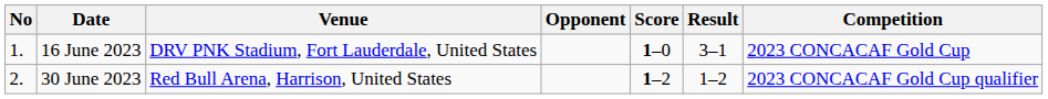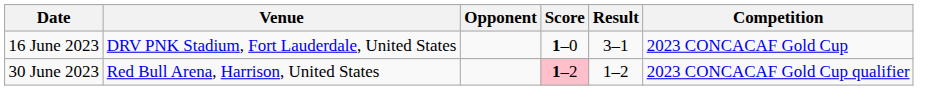- column: No | 1. | 2.
30 June 2023 | Score: no background -> pink background
